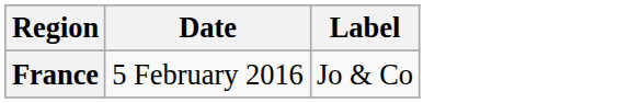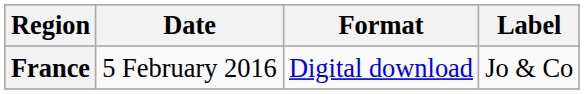+ column: Format | Digital download
